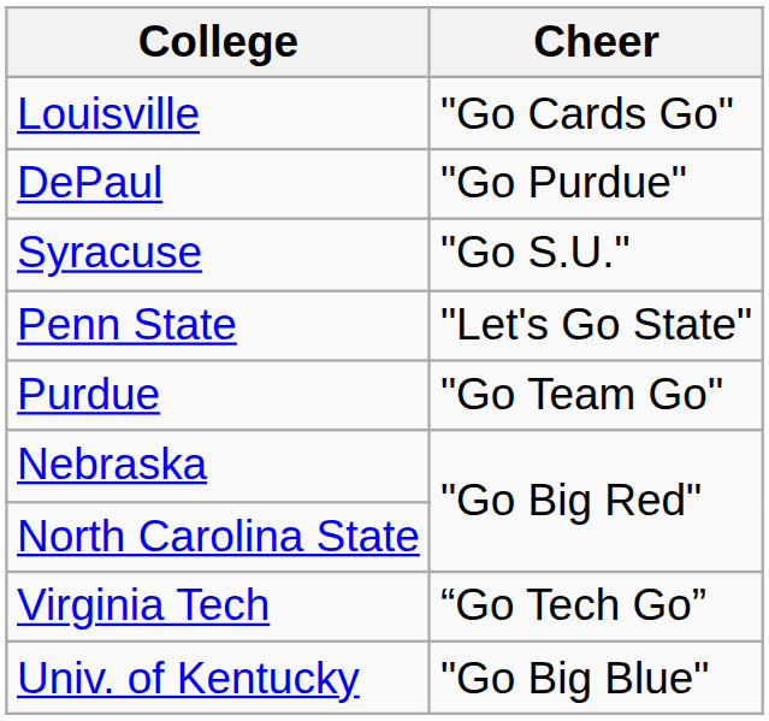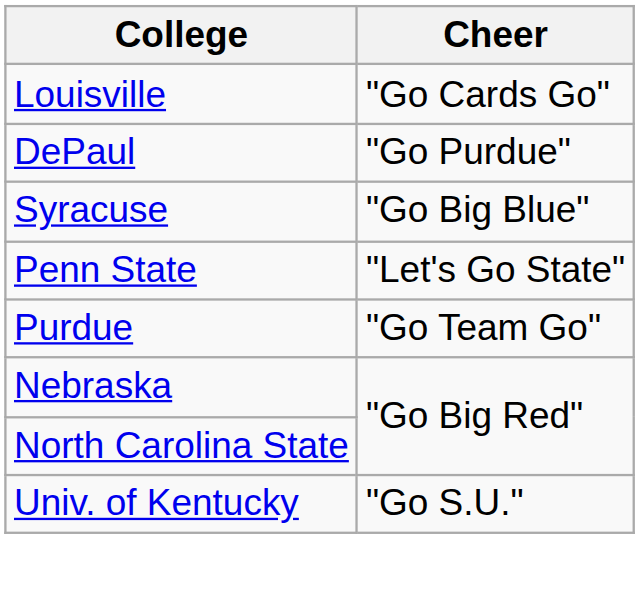Syracuse | Cheer: "Go S.U." -> "Go Big Blue"
- row: Virginia Tech | “Go Tech Go”
Univ. of Kentucky | Cheer: "Go Big Blue" -> "Go S.U."
